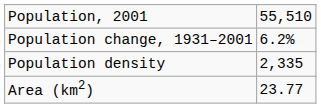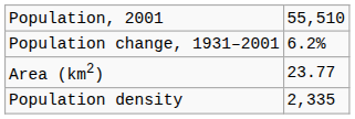rows swapped: Area (km2) <-> Population density
